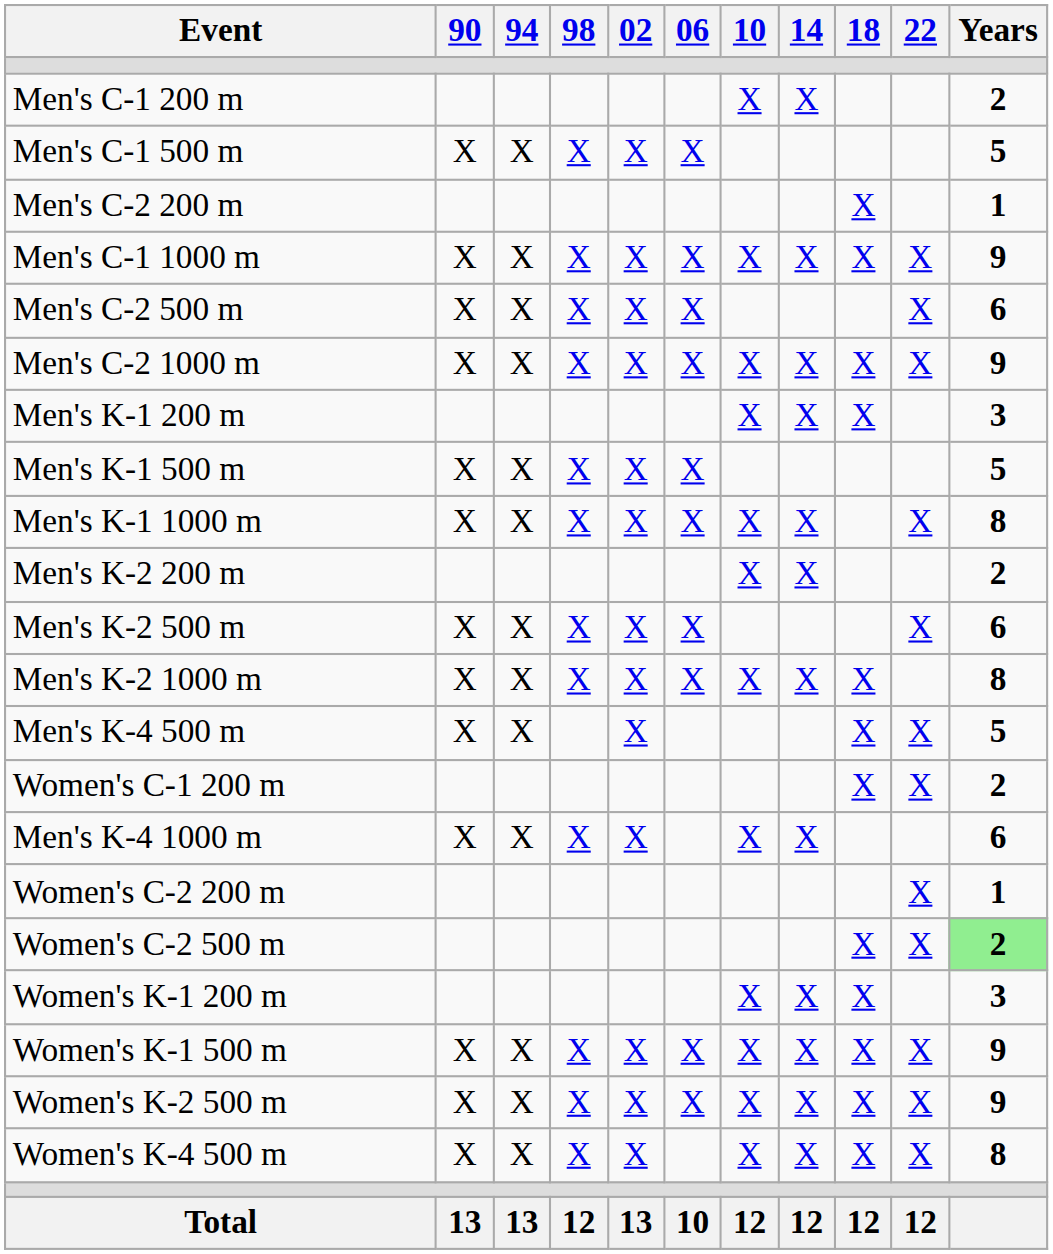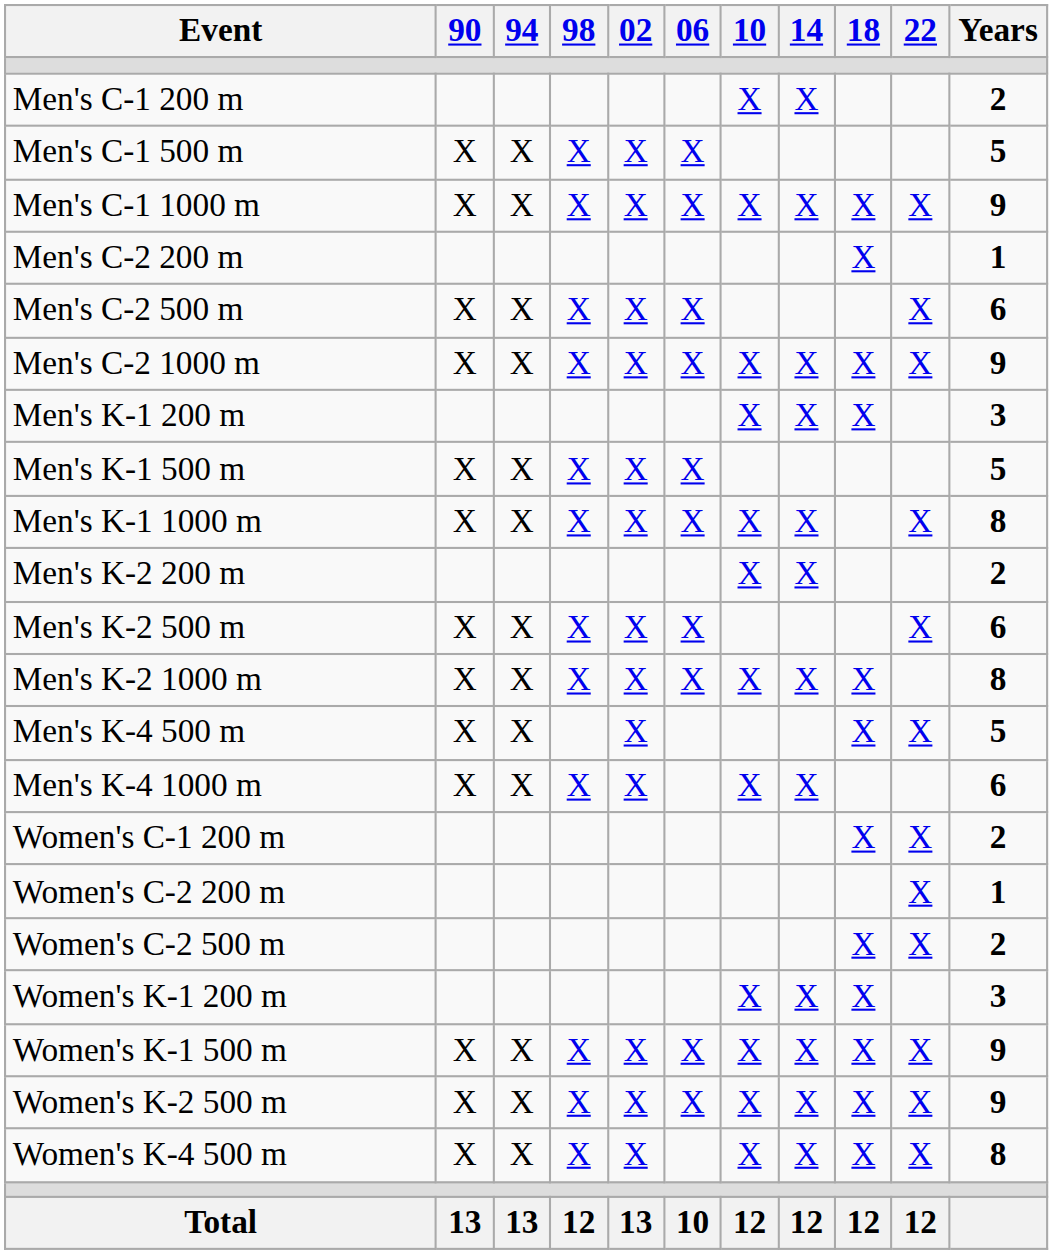rows swapped: Men's C-1 1000 m <-> Men's C-2 200 m
rows swapped: Men's K-4 1000 m <-> Women's C-1 200 m
Women's C-2 500 m | Years: lightgreen background -> no background
